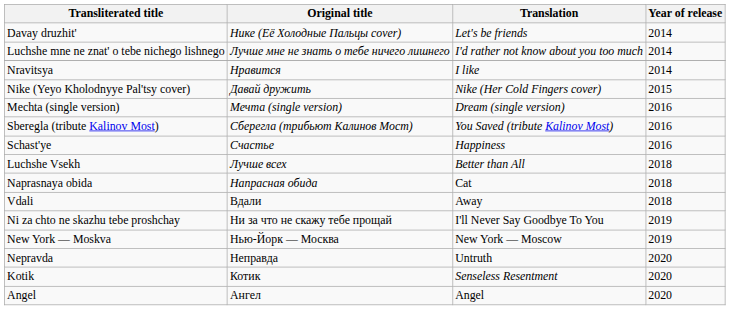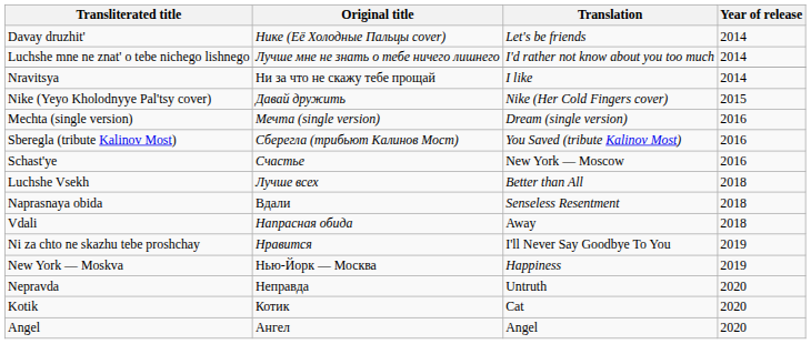Nravitsya | Original title: Нравится -> Ни за что не скажу тебе прощай
Schast'ye | Translation: Happiness -> New York — Moscow
Naprasnaya obida | Original title: Напрасная обида -> Вдали
Naprasnaya obida | Translation: Cat -> Senseless Resentment
Vdali | Original title: Вдали -> Напрасная обида
Ni za chto ne skazhu tebe proshchay | Original title: Ни за что не скажу тебе прощай -> Нравится
New York — Moskva | Translation: New York — Moscow -> Happiness
Kotik | Translation: Senseless Resentment -> Cat
